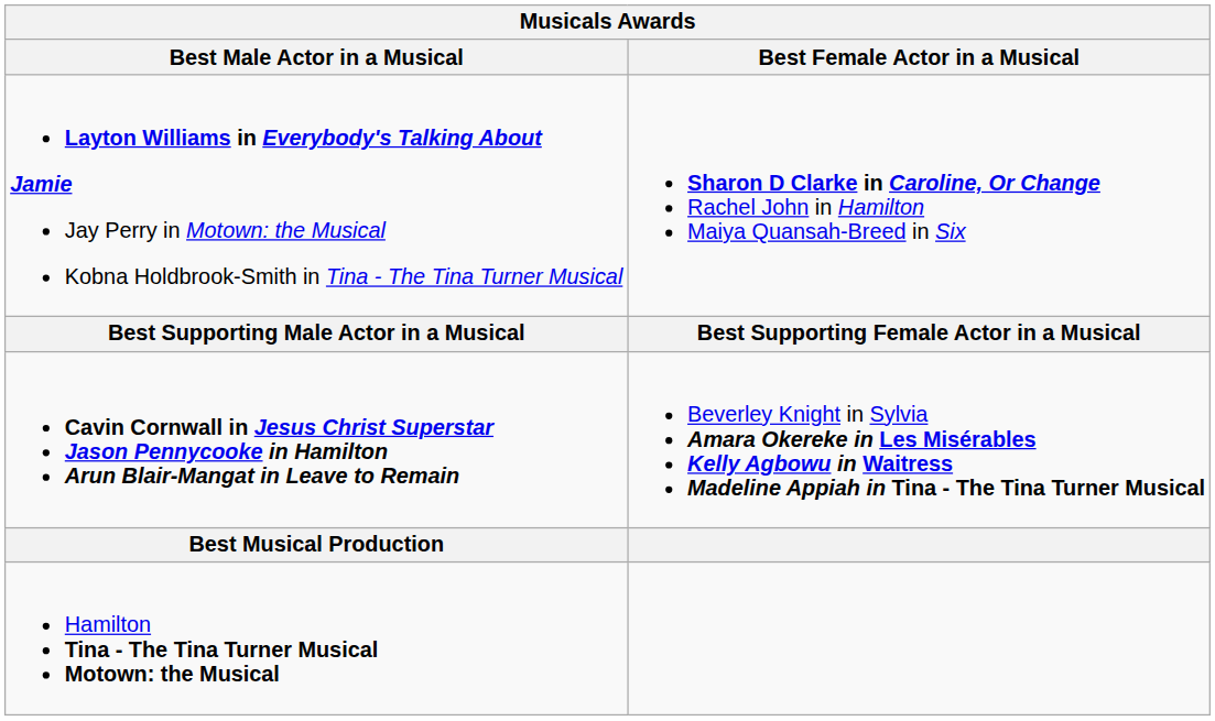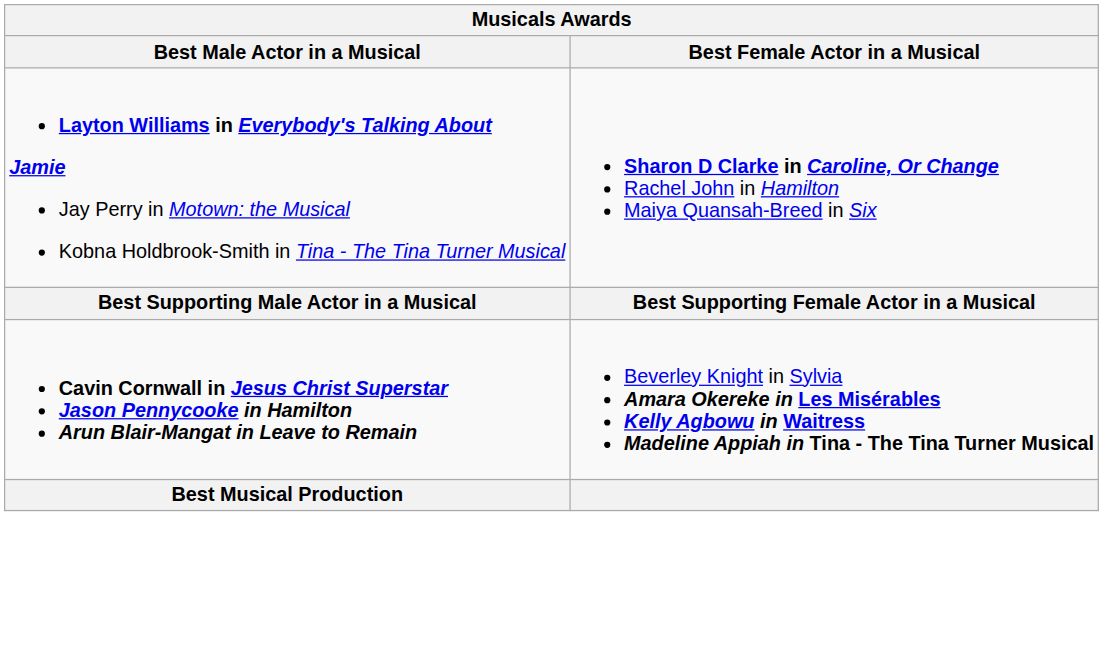- row: Hamilton Tina - The Tina Turner Musical Motown: the Musical
